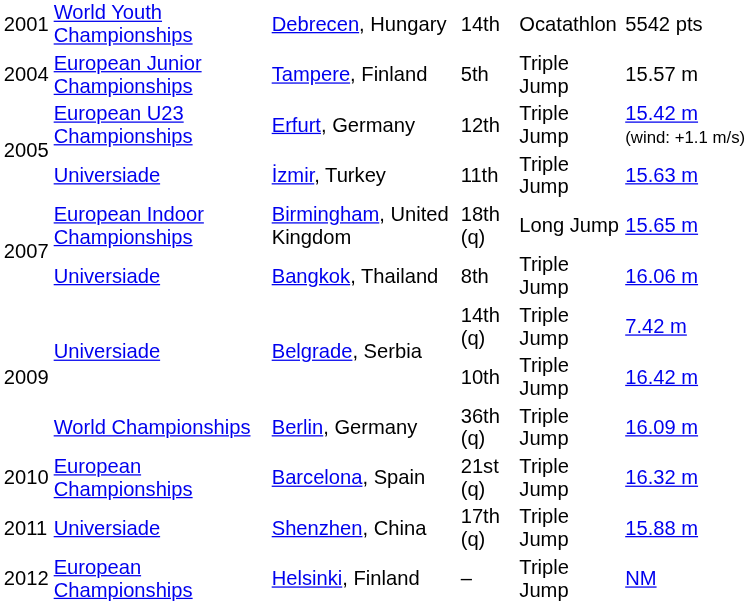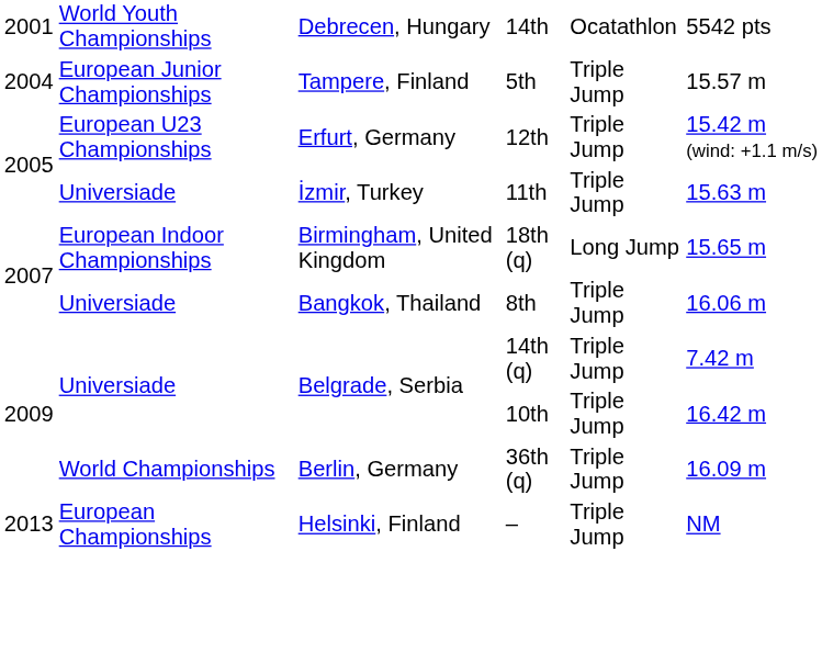- row: 2010 | European Championships | Barcelona, Spain | 21st (q) | Triple Jump | 16.32 m
- row: 2011 | Universiade | Shenzhen, China | 17th (q) | Triple Jump | 15.88 m
– | column 1: 2012 -> 2013
